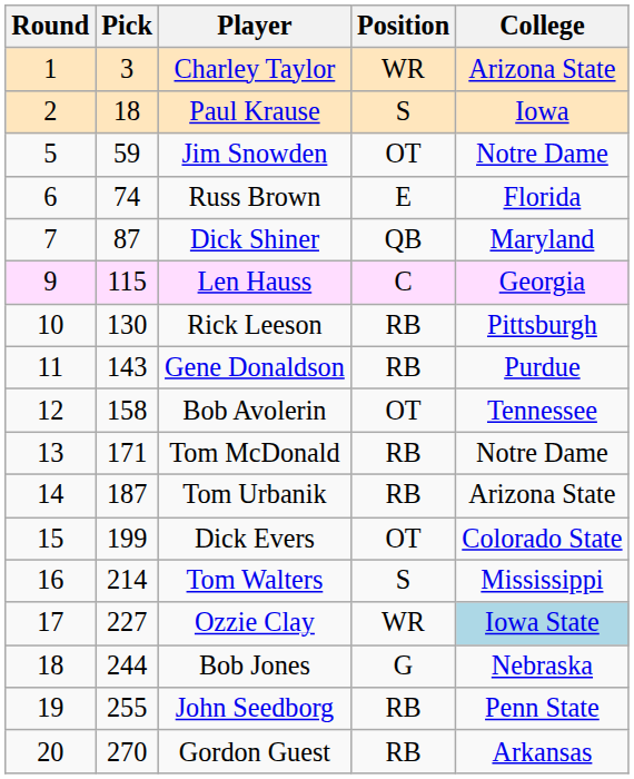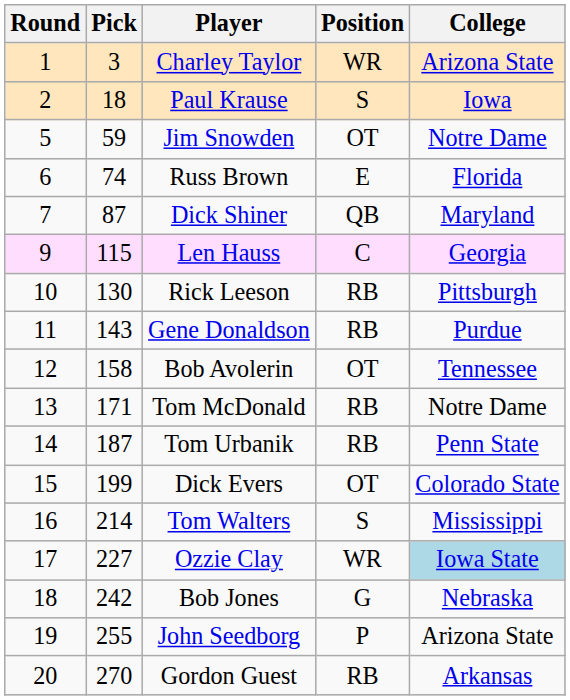Tom Urbanik | College: Arizona State -> Penn State
Bob Jones | Pick: 244 -> 242
John Seedborg | Position: RB -> P
John Seedborg | College: Penn State -> Arizona State
